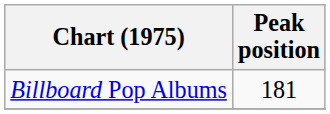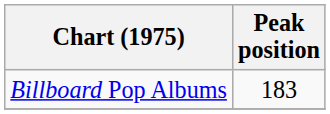Billboard Pop Albums | Peak position: 181 -> 183
